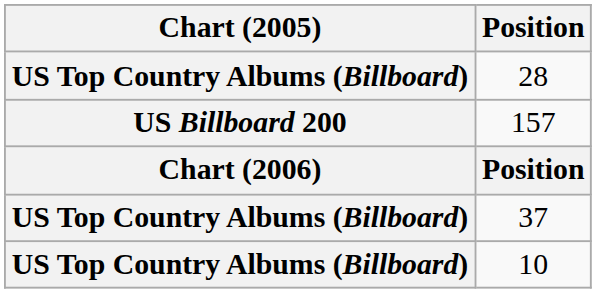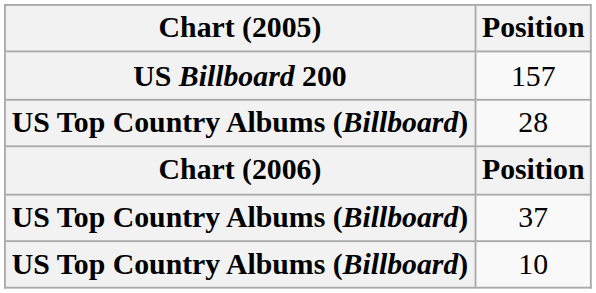rows swapped: 157 <-> 28
